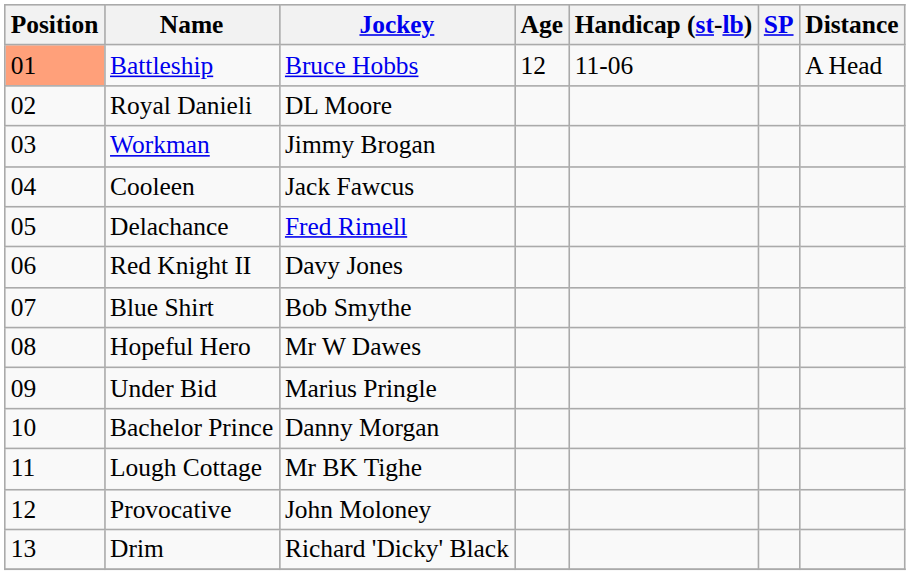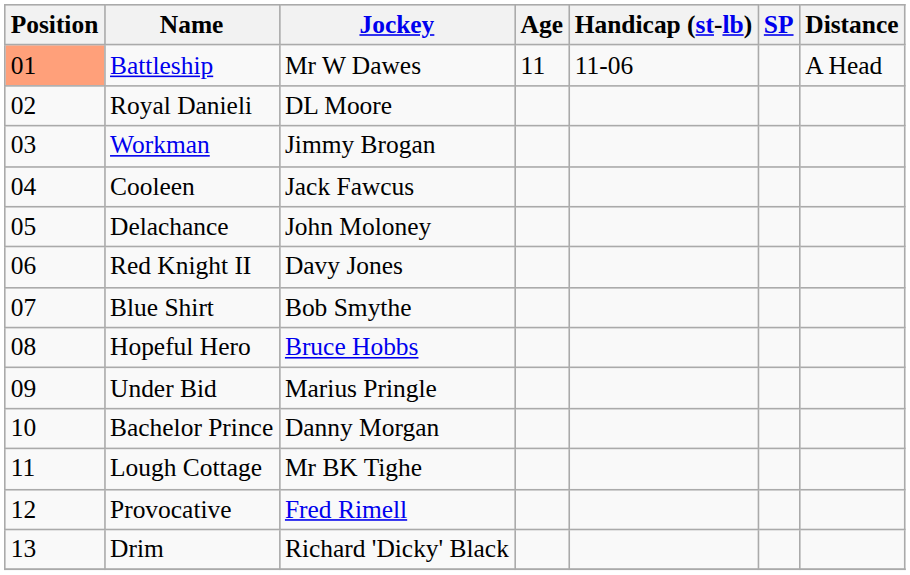Battleship | Jockey: Bruce Hobbs -> Mr W Dawes
Battleship | Age: 12 -> 11
Delachance | Jockey: Fred Rimell -> John Moloney
Hopeful Hero | Jockey: Mr W Dawes -> Bruce Hobbs
Provocative | Jockey: John Moloney -> Fred Rimell
